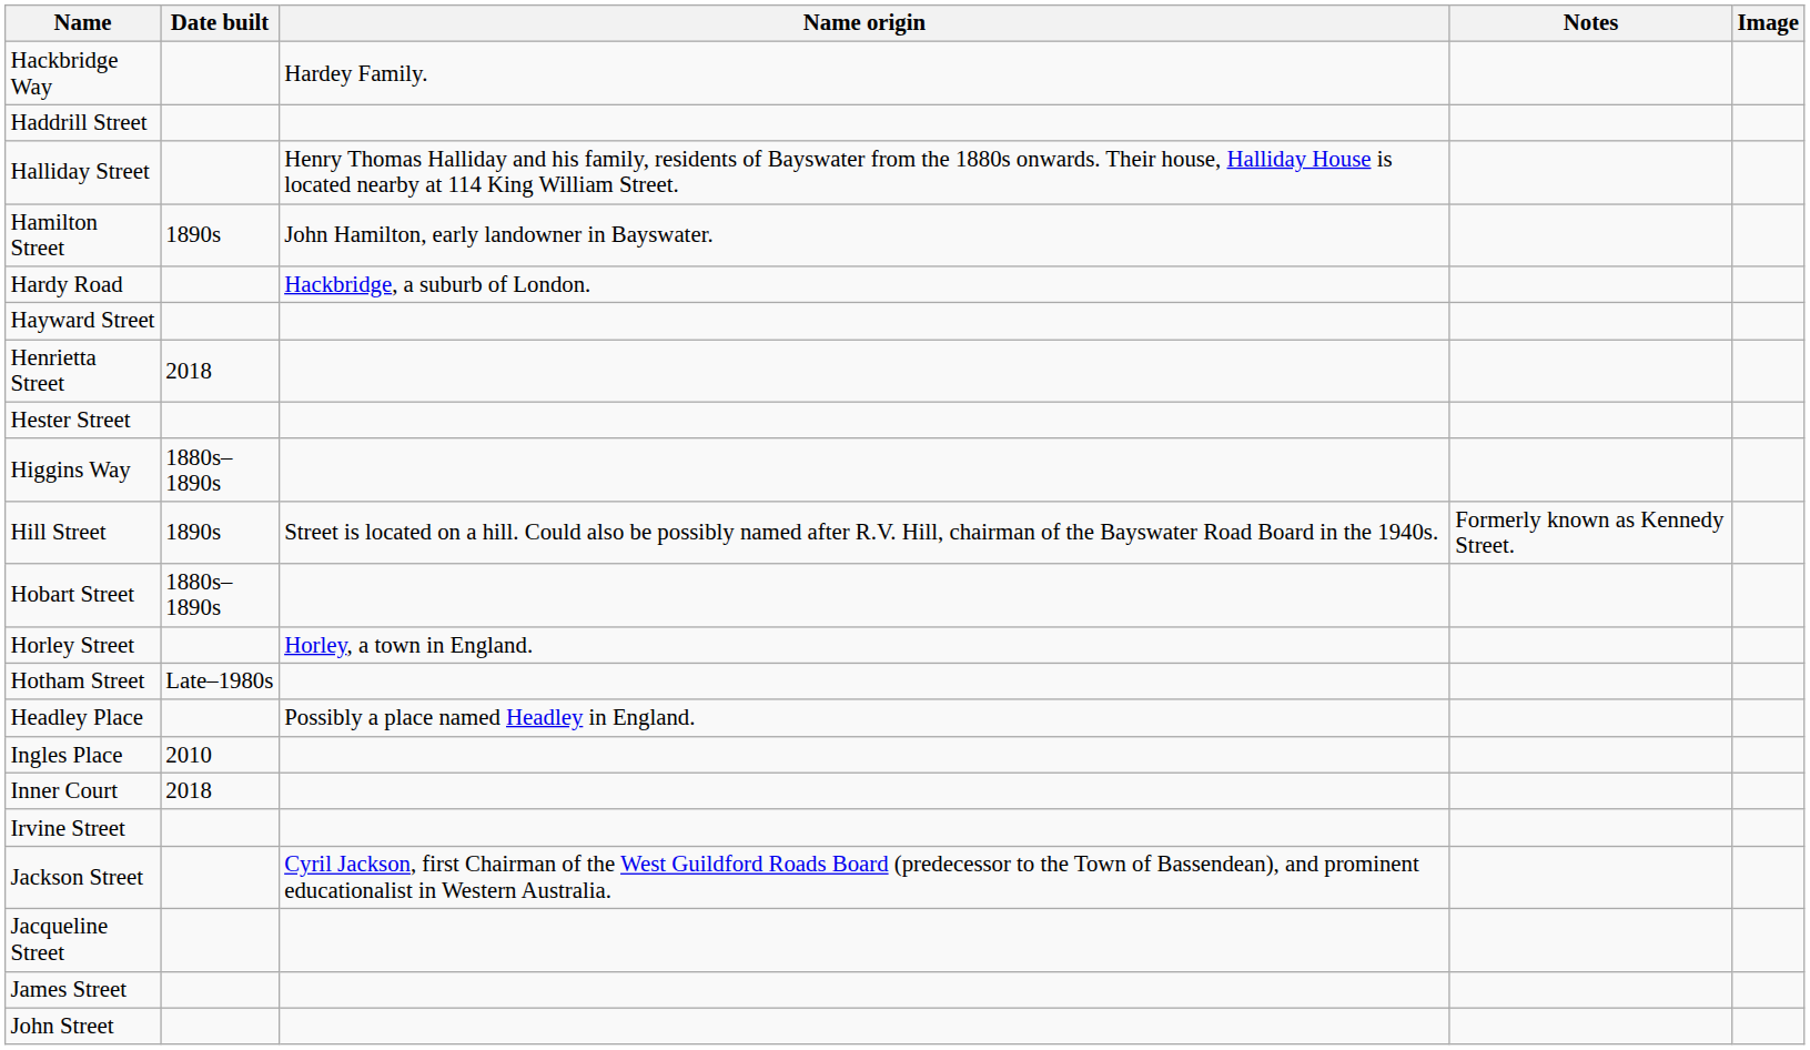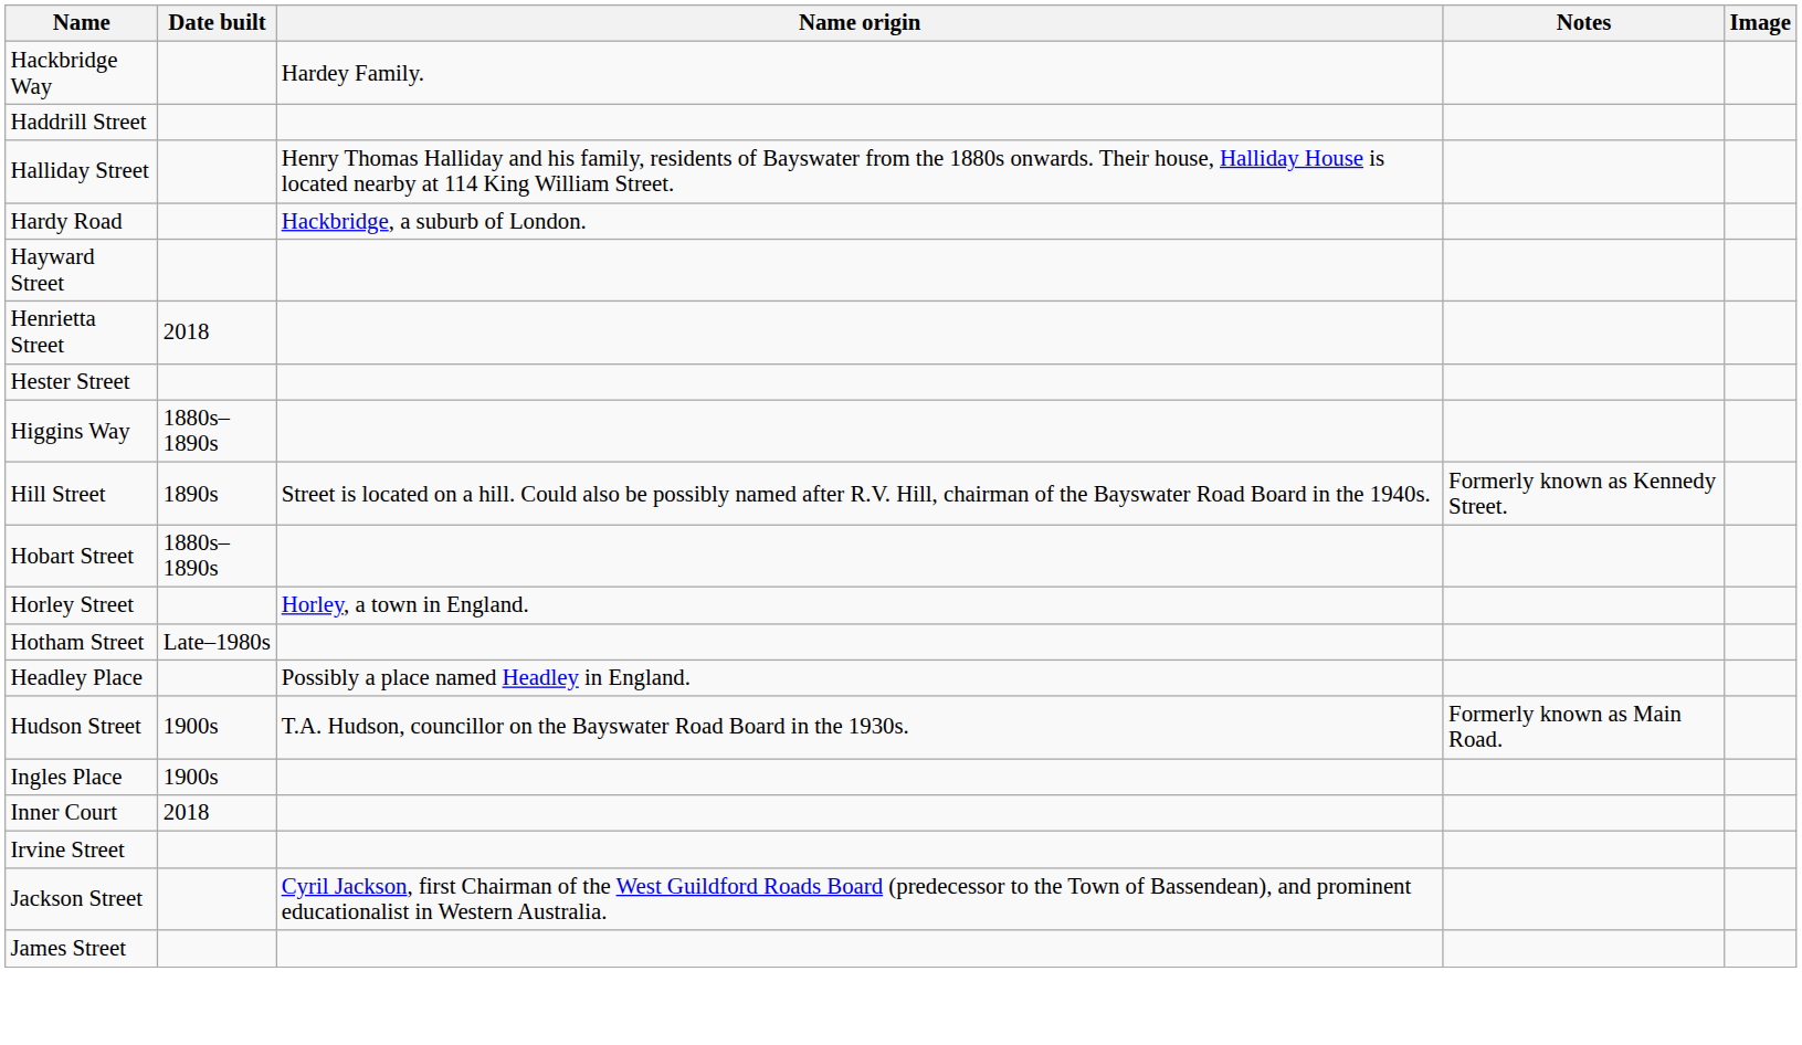- row: Hamilton Street | 1890s | John Hamilton, early landowner in Bayswater.
+ row: Hudson Street | 1900s | T.A. Hudson, councillor on the Bayswater Road Board in the 1930s. | Formerly known as Main Road.
Ingles Place | Date built: 2010 -> 1900s
- row: Jacqueline Street
- row: John Street
